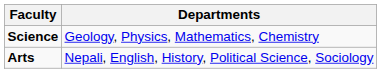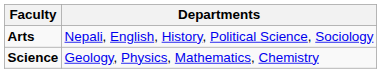rows swapped: Science <-> Arts
